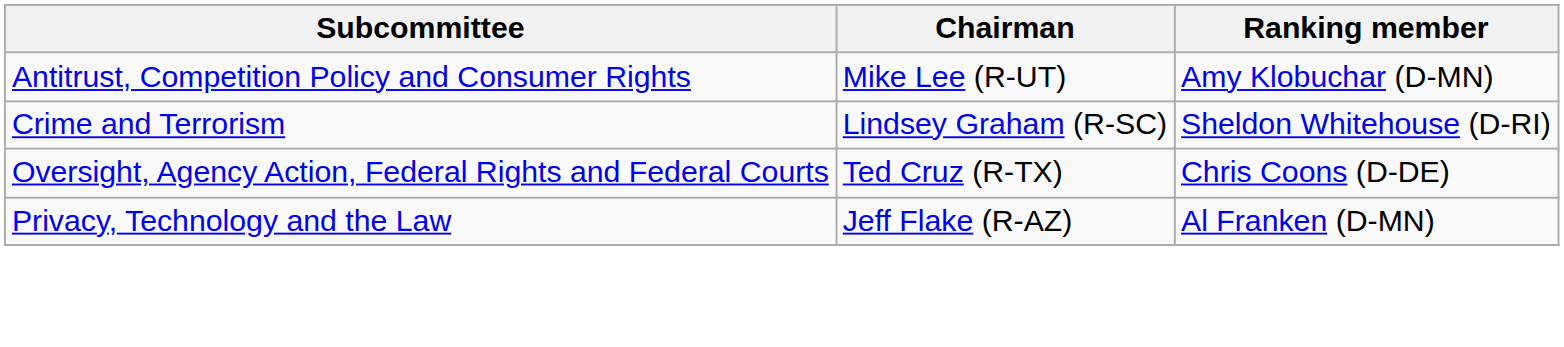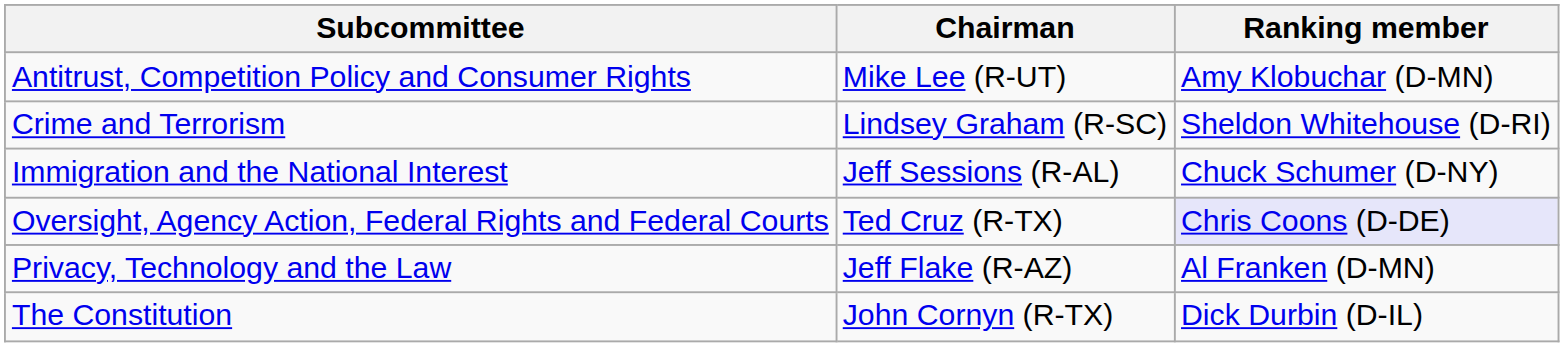+ row: Immigration and the National Interest | Jeff Sessions (R-AL) | Chuck Schumer (D-NY)
Oversight, Agency Action, Federal Rights and Federal Courts | Ranking member: no background -> lavender background
+ row: The Constitution | John Cornyn (R-TX) | Dick Durbin (D-IL)
